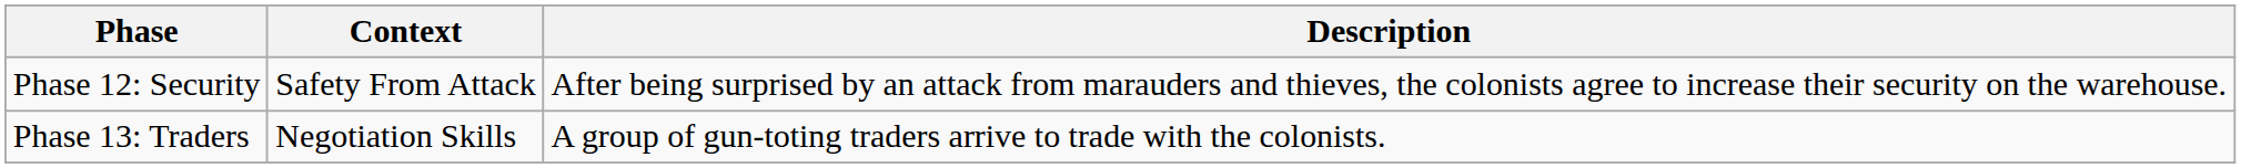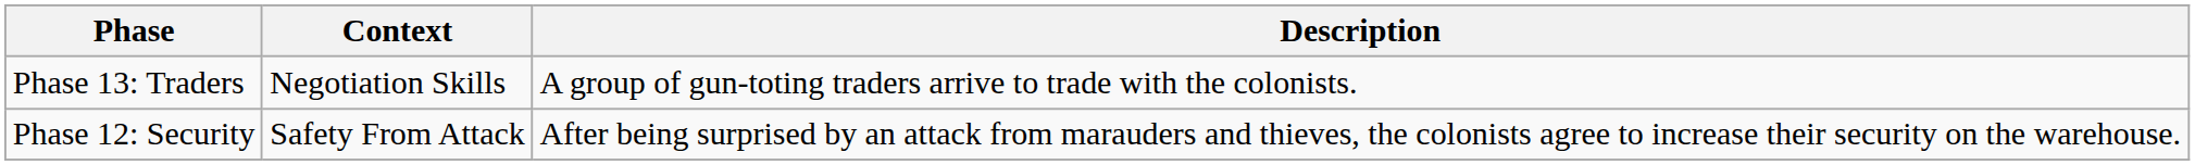rows swapped: Phase 12: Security <-> Phase 13: Traders
